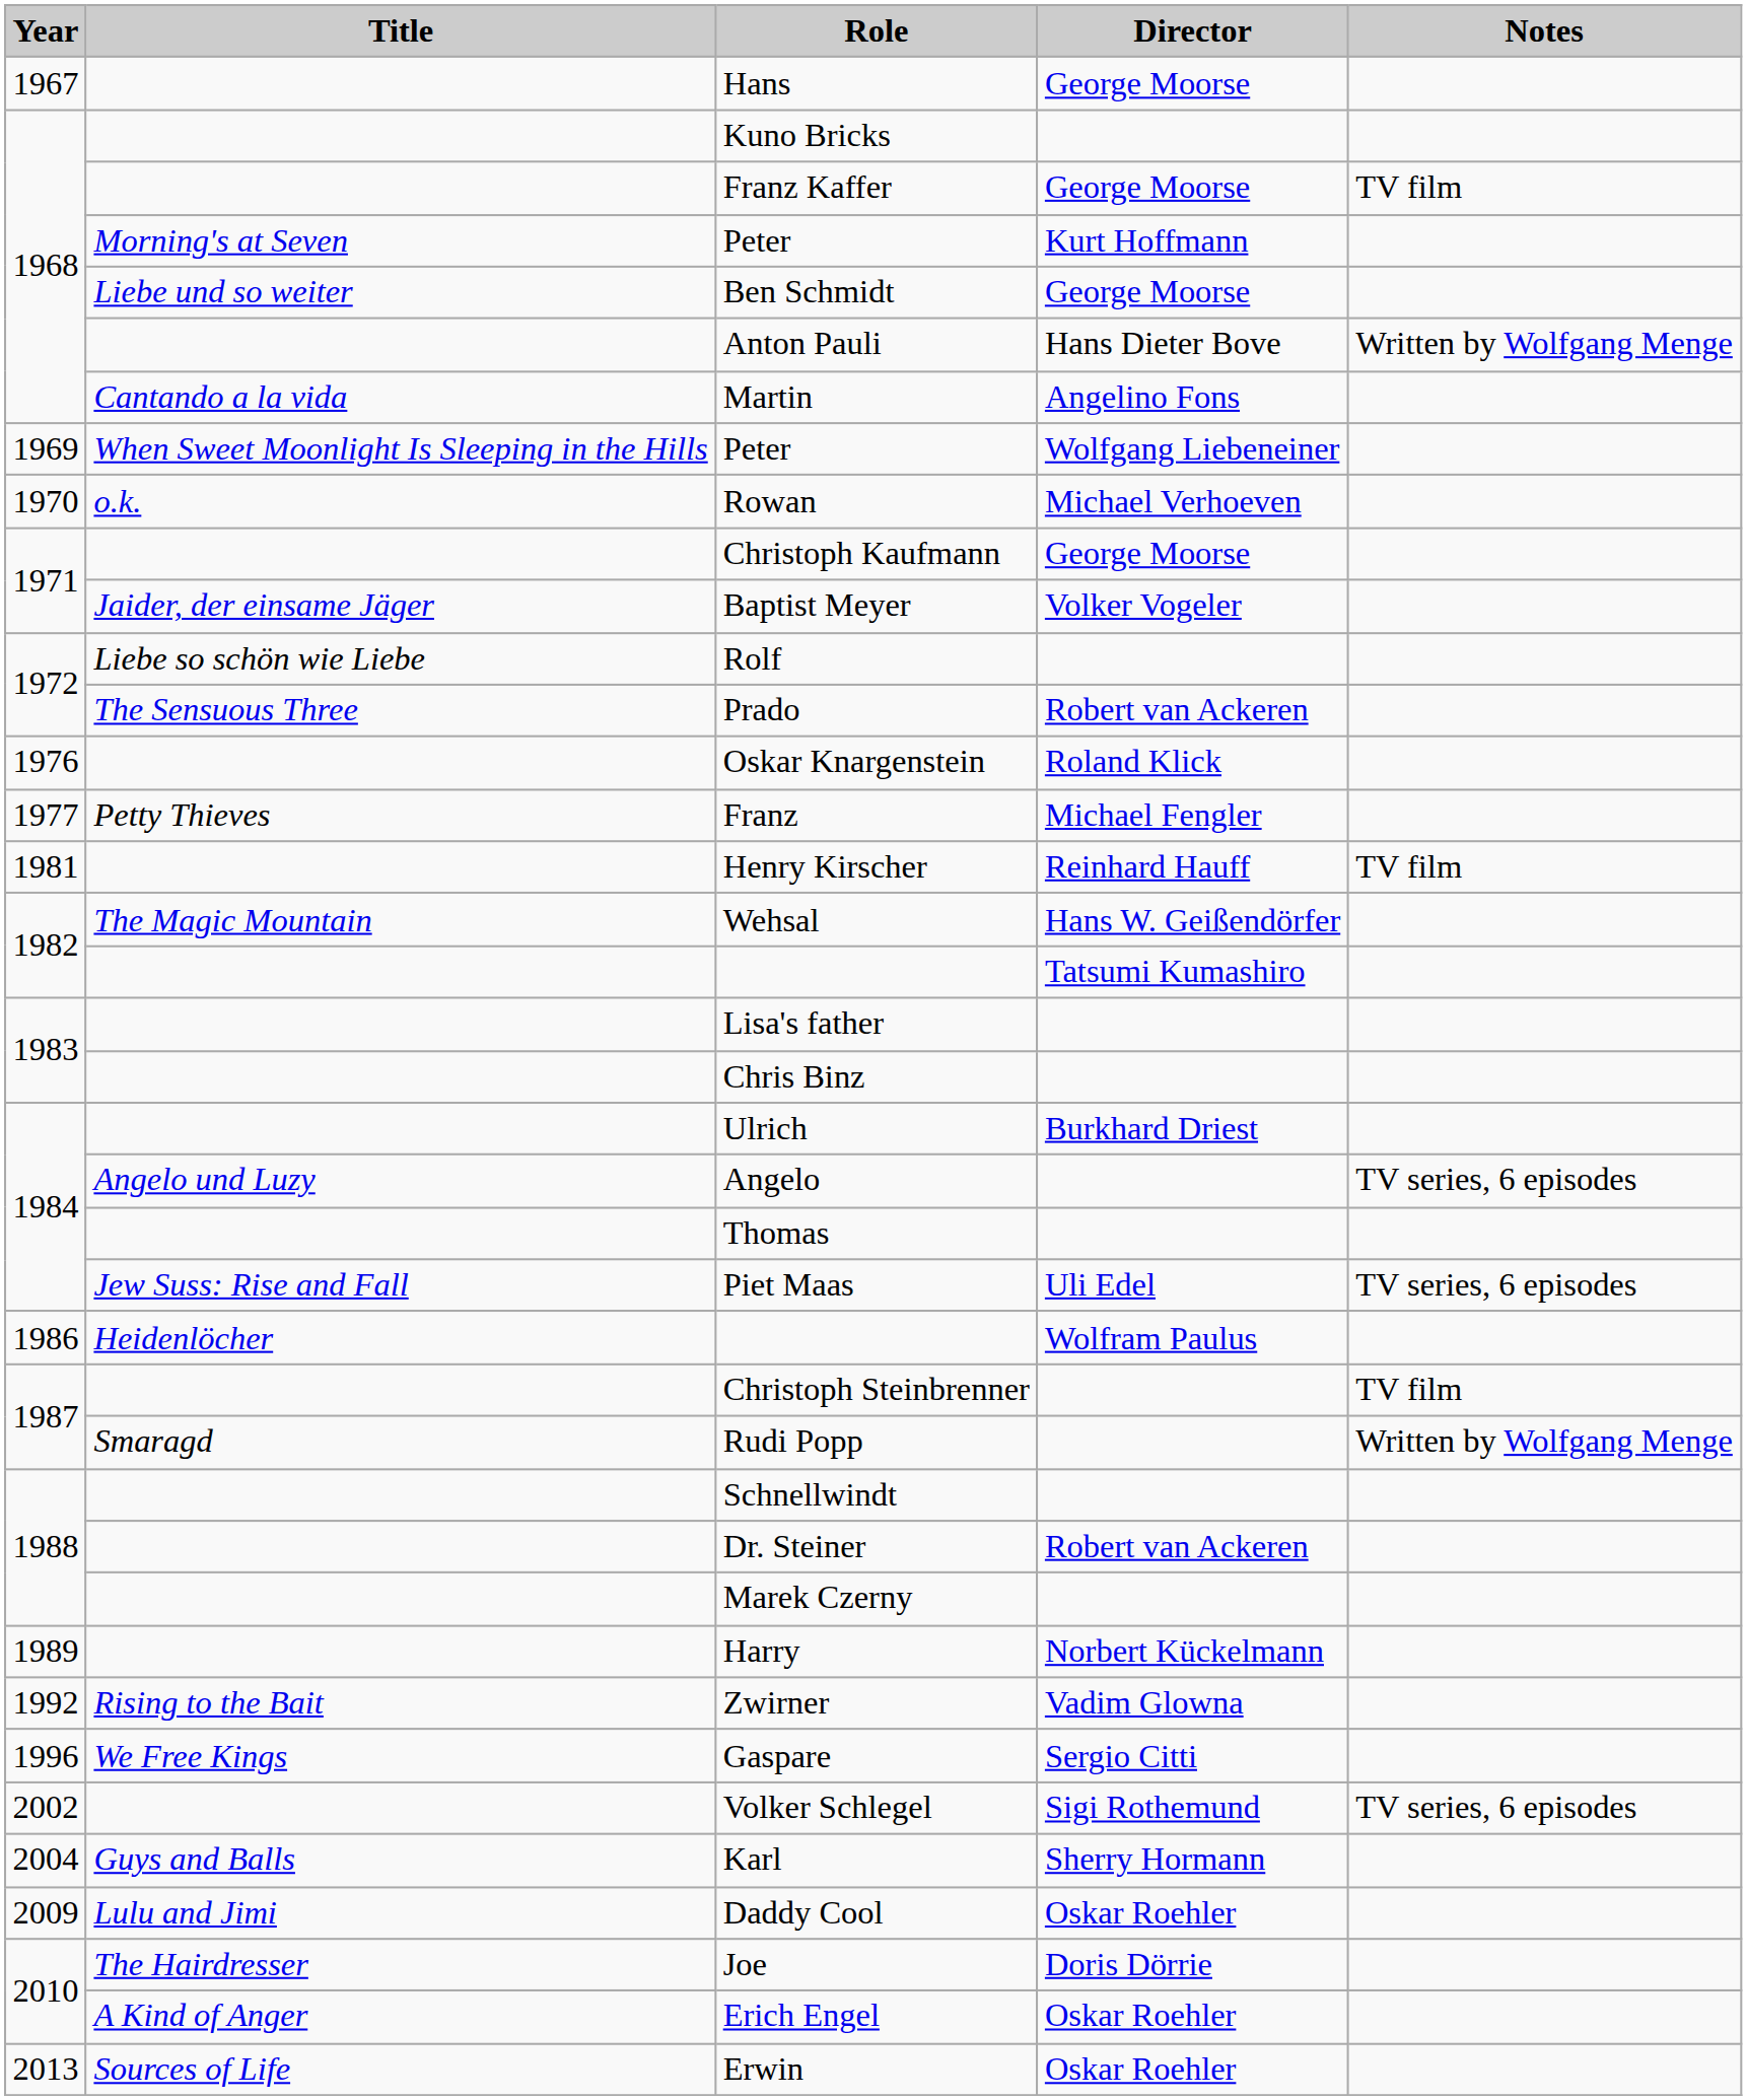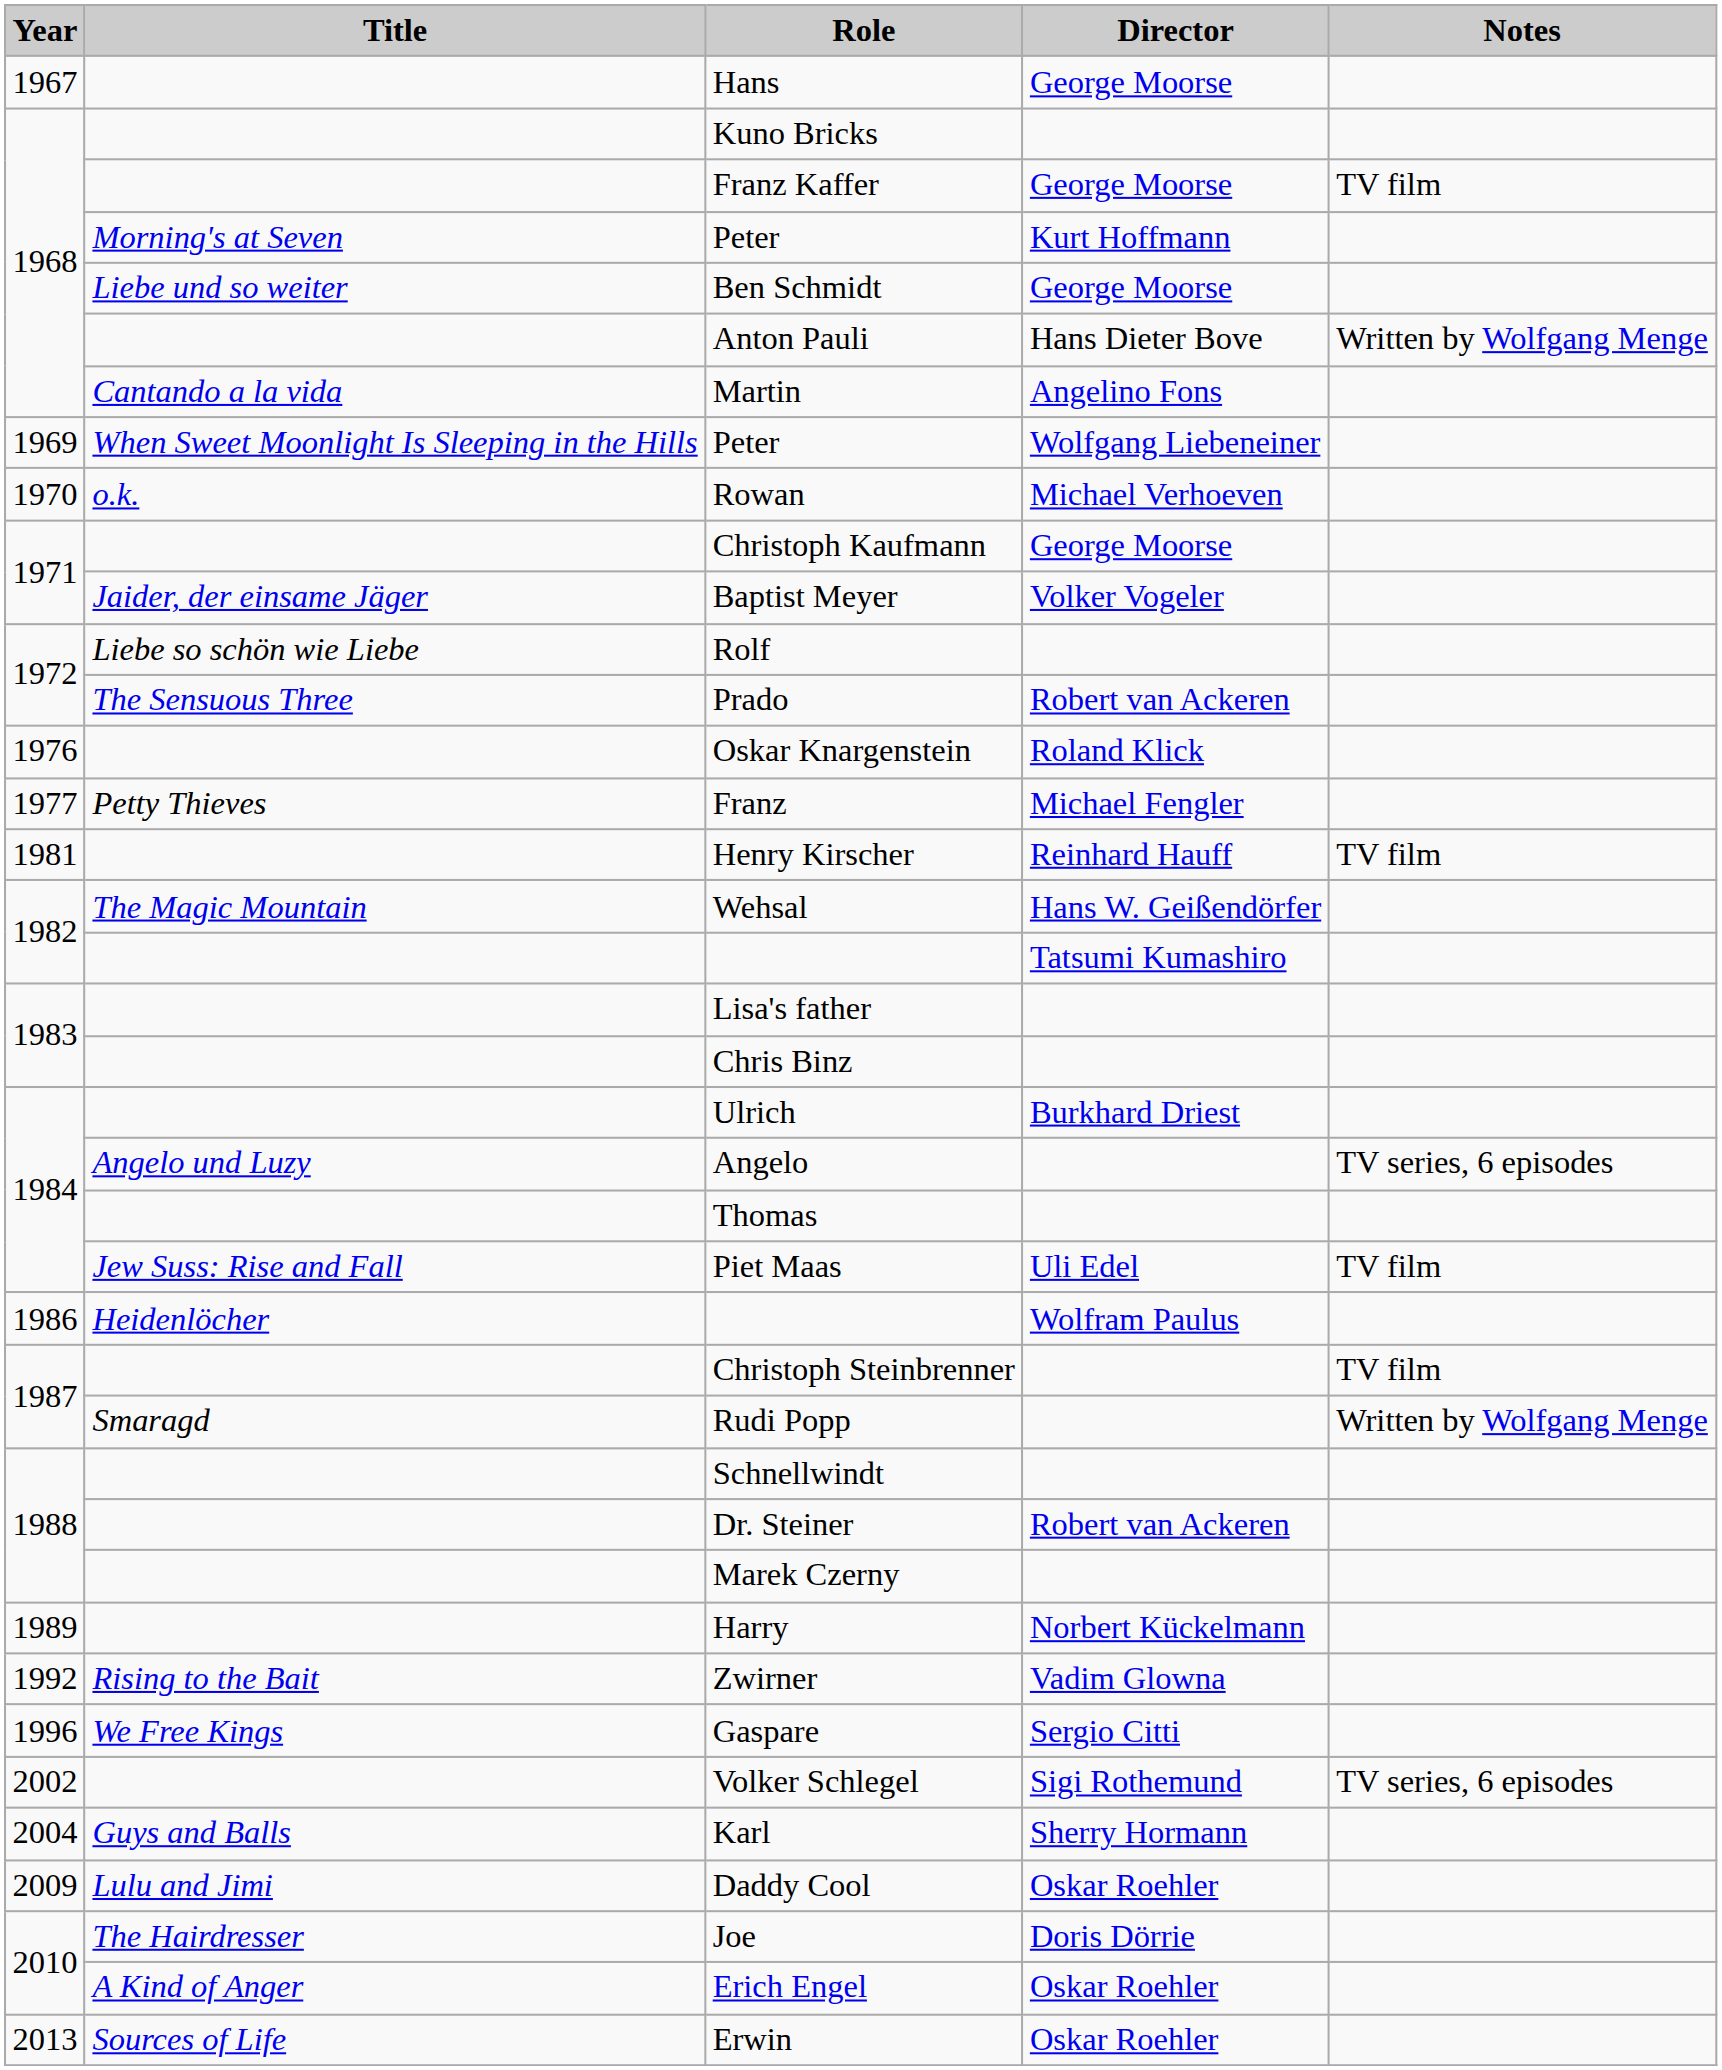Piet Maas | Notes: TV series, 6 episodes -> TV film
